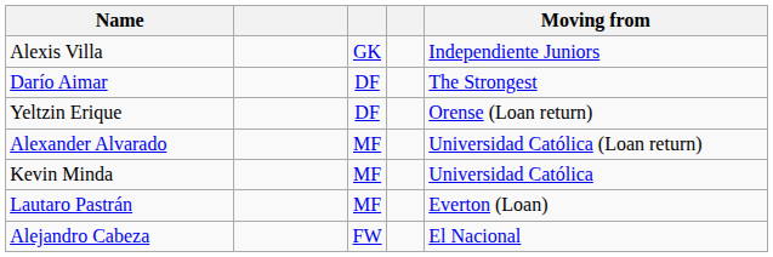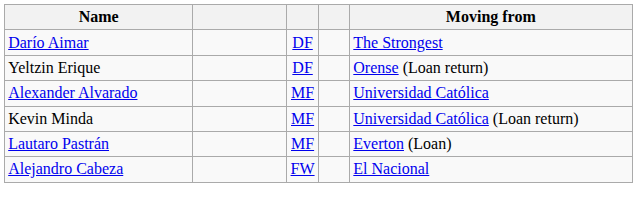- row: Alexis Villa | GK | Independiente Juniors
Alexander Alvarado | Moving from: Universidad Católica (Loan return) -> Universidad Católica
Kevin Minda | Moving from: Universidad Católica -> Universidad Católica (Loan return)
